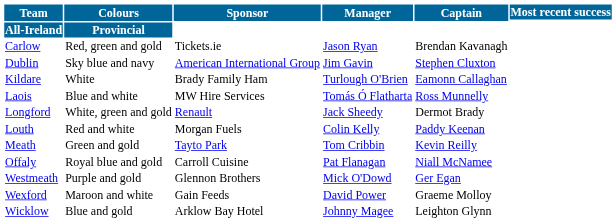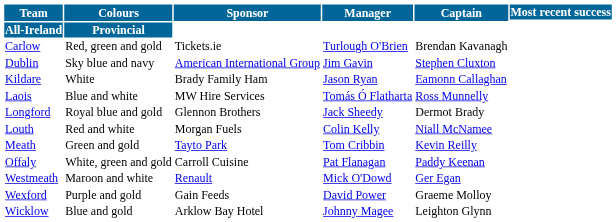Carlow | Manager: Jason Ryan -> Turlough O'Brien
Kildare | Manager: Turlough O'Brien -> Jason Ryan
Longford | Colours: White, green and gold -> Royal blue and gold
Longford | Sponsor: Renault -> Glennon Brothers
Louth | Captain: Paddy Keenan -> Niall McNamee
Offaly | Colours: Royal blue and gold -> White, green and gold
Offaly | Captain: Niall McNamee -> Paddy Keenan
Westmeath | Colours: Purple and gold -> Maroon and white
Westmeath | Sponsor: Glennon Brothers -> Renault
Wexford | Colours: Maroon and white -> Purple and gold
